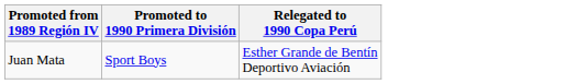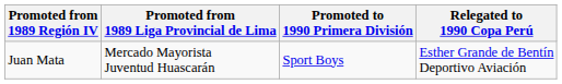+ column: Promoted from 1989 Liga Provincial de Lima | Mercado Mayorista Juventud Huascarán
